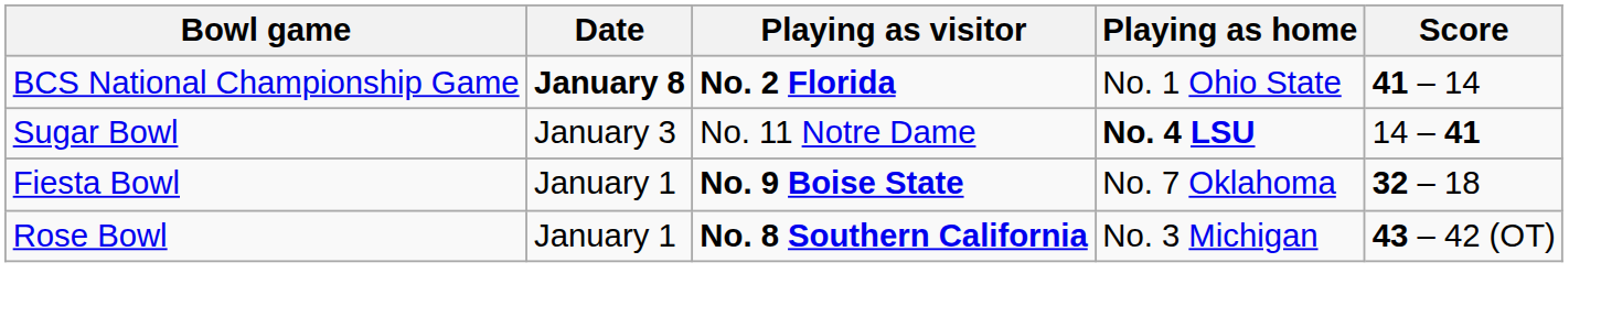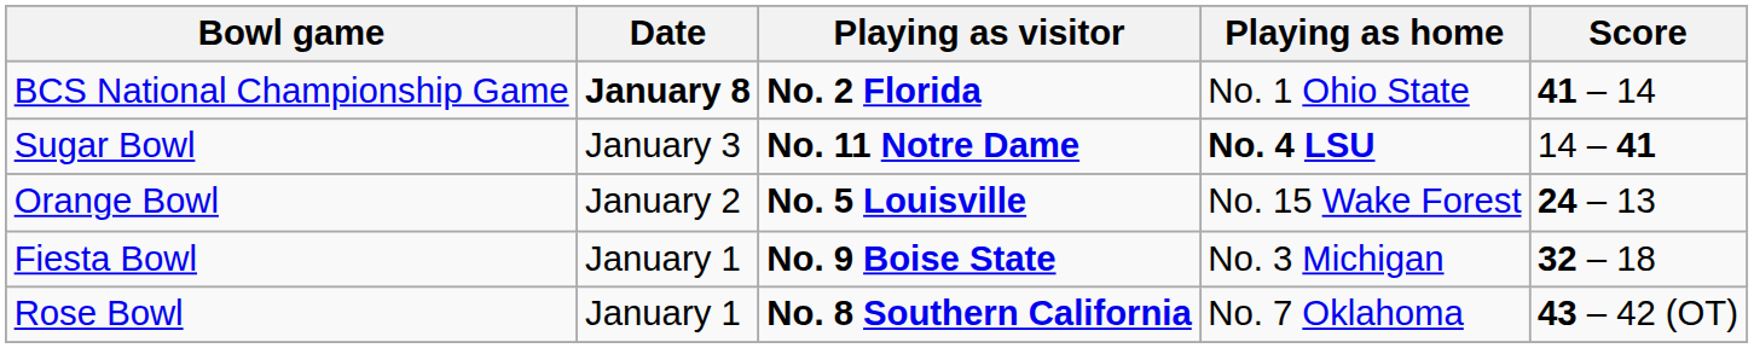Sugar Bowl | Playing as visitor: normal -> bold
+ row: Orange Bowl | January 2 | No. 5 Louisville | No. 15 Wake Forest | 24 – 13
Fiesta Bowl | Playing as home: No. 7 Oklahoma -> No. 3 Michigan
Rose Bowl | Playing as home: No. 3 Michigan -> No. 7 Oklahoma
